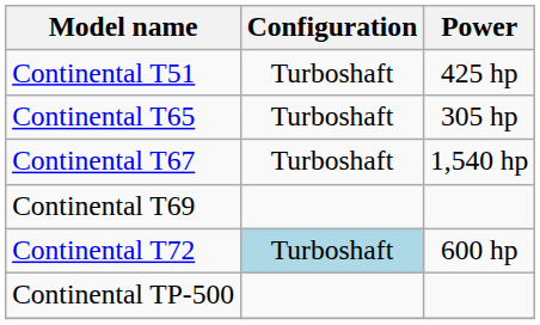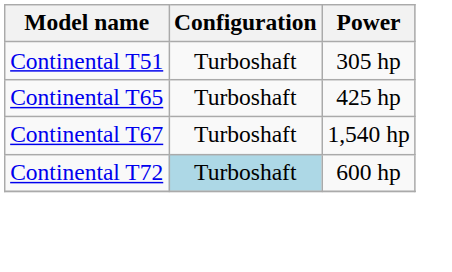Continental T51 | Power: 425 hp -> 305 hp
Continental T65 | Power: 305 hp -> 425 hp
- row: Continental T69
- row: Continental TP-500
